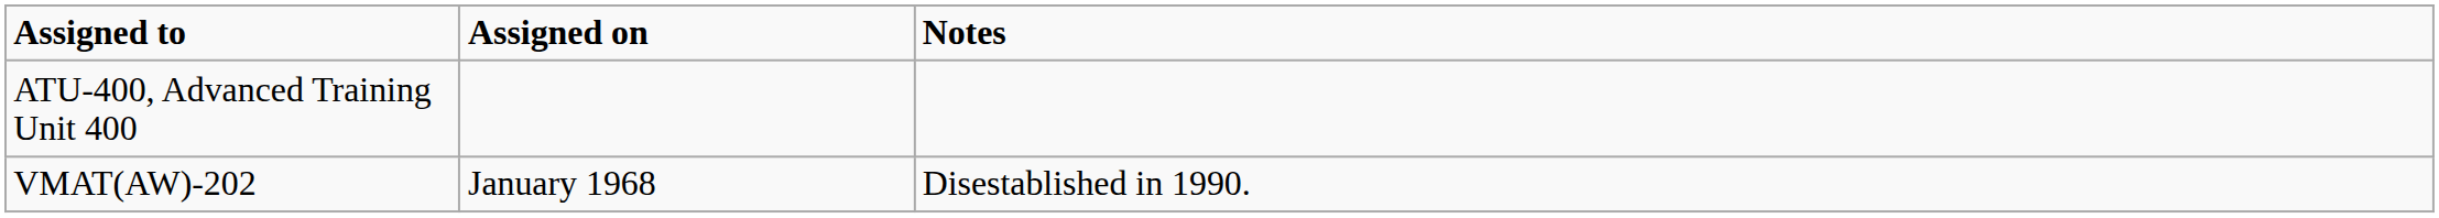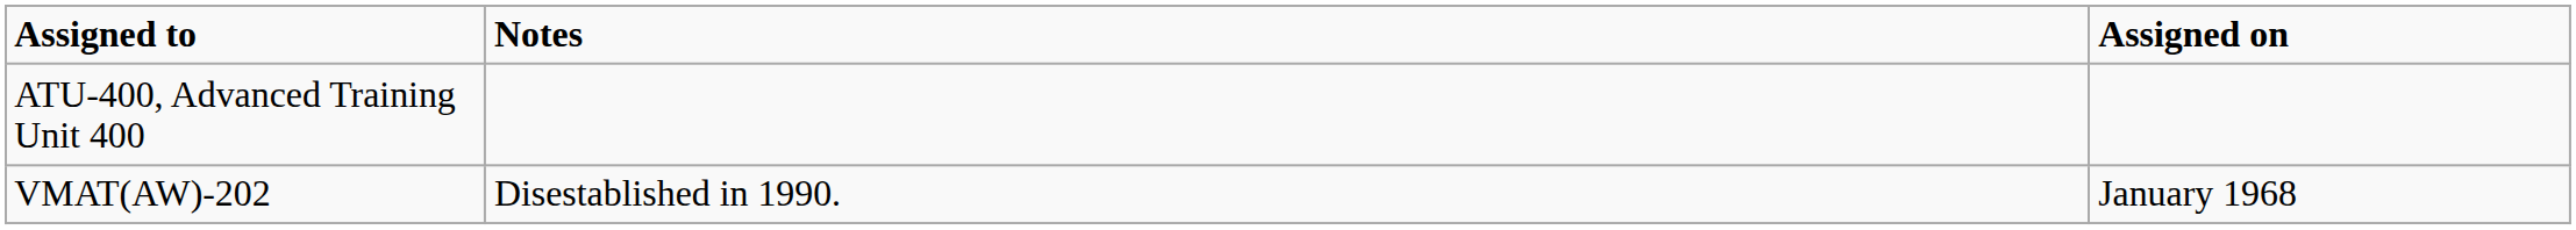columns swapped: Assigned on <-> Notes
